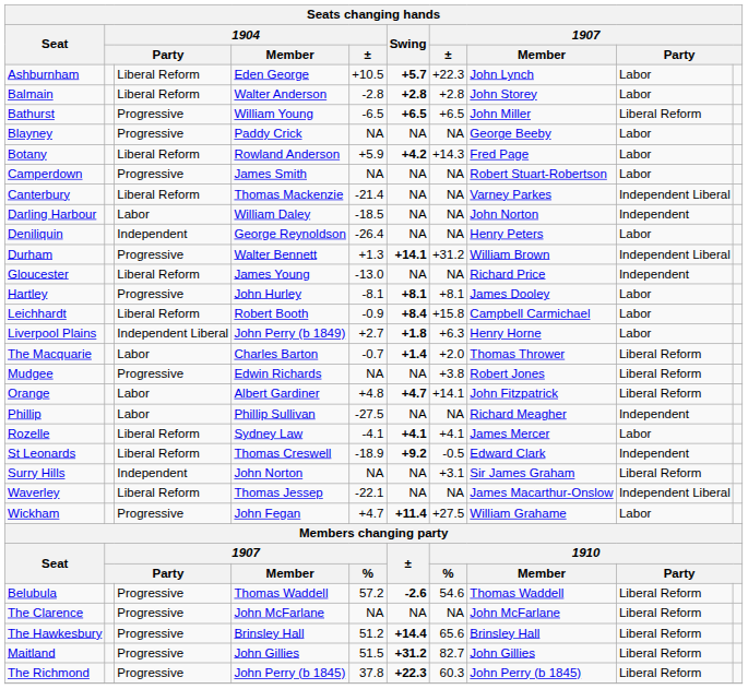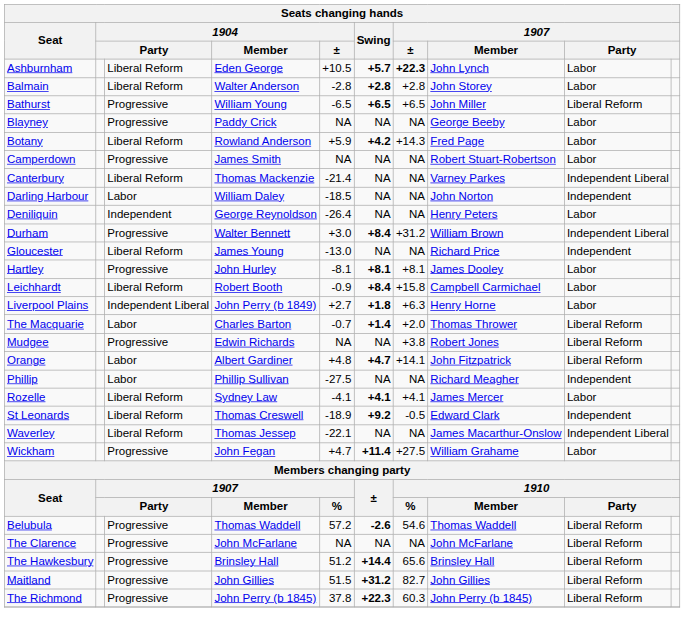Ashburnham | 1907 / ±: normal -> bold
Durham | 1904 / ±: +1.3 -> +3.0
Durham | Swing: +14.1 -> +8.4
- row: Surry Hills | Independent | John Norton | NA | NA | +3.1 | Sir James Graham | Liberal Reform
